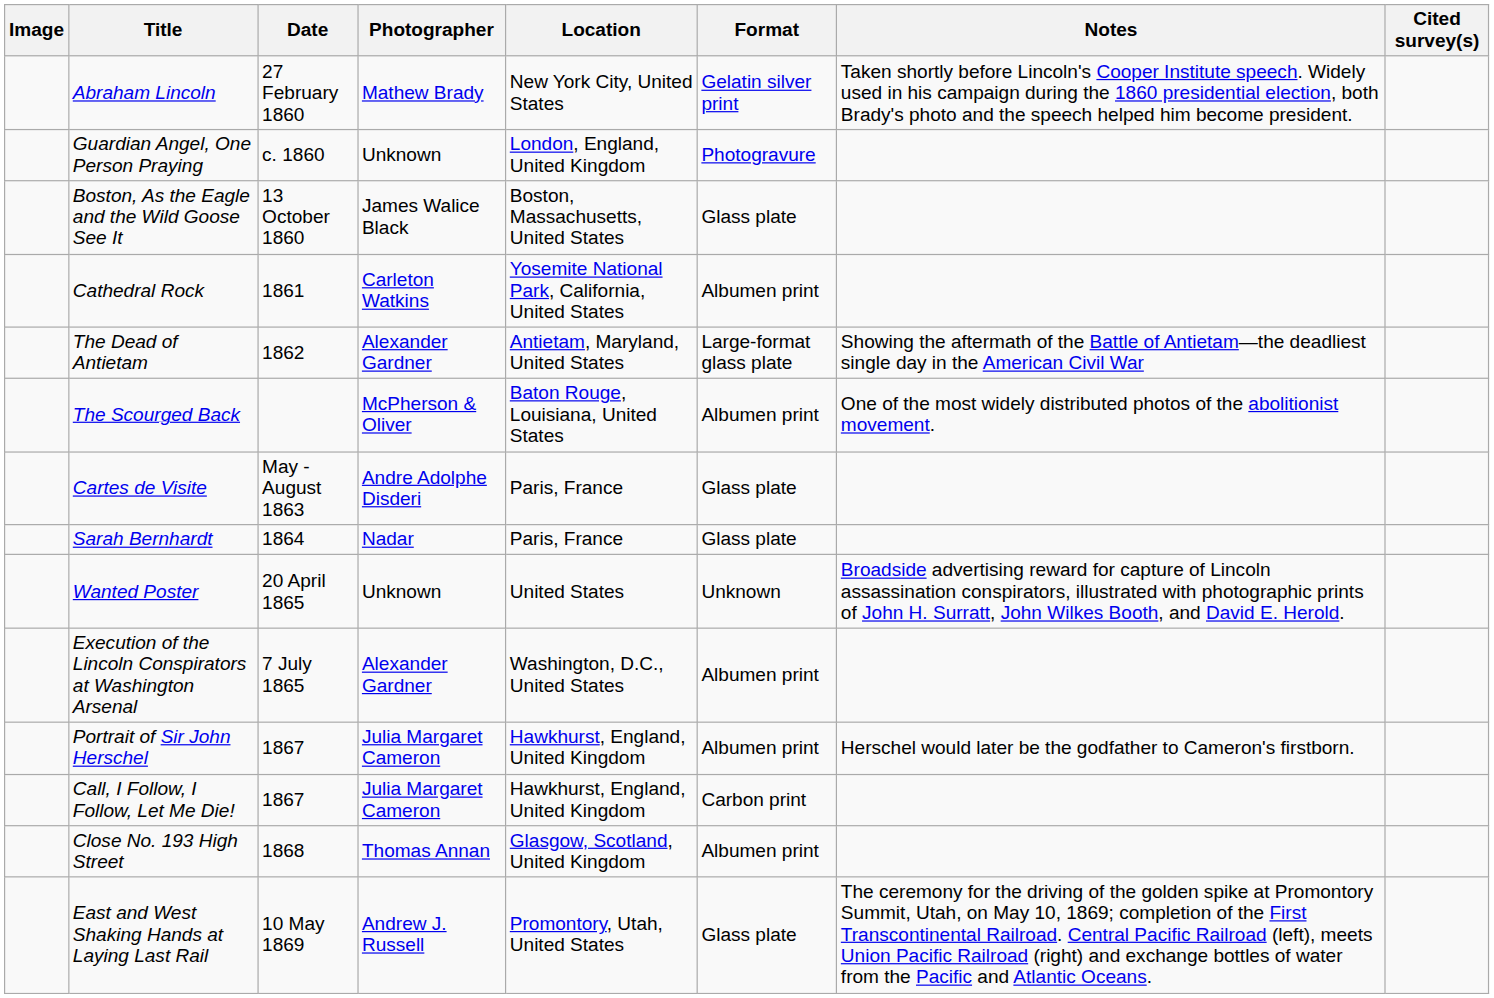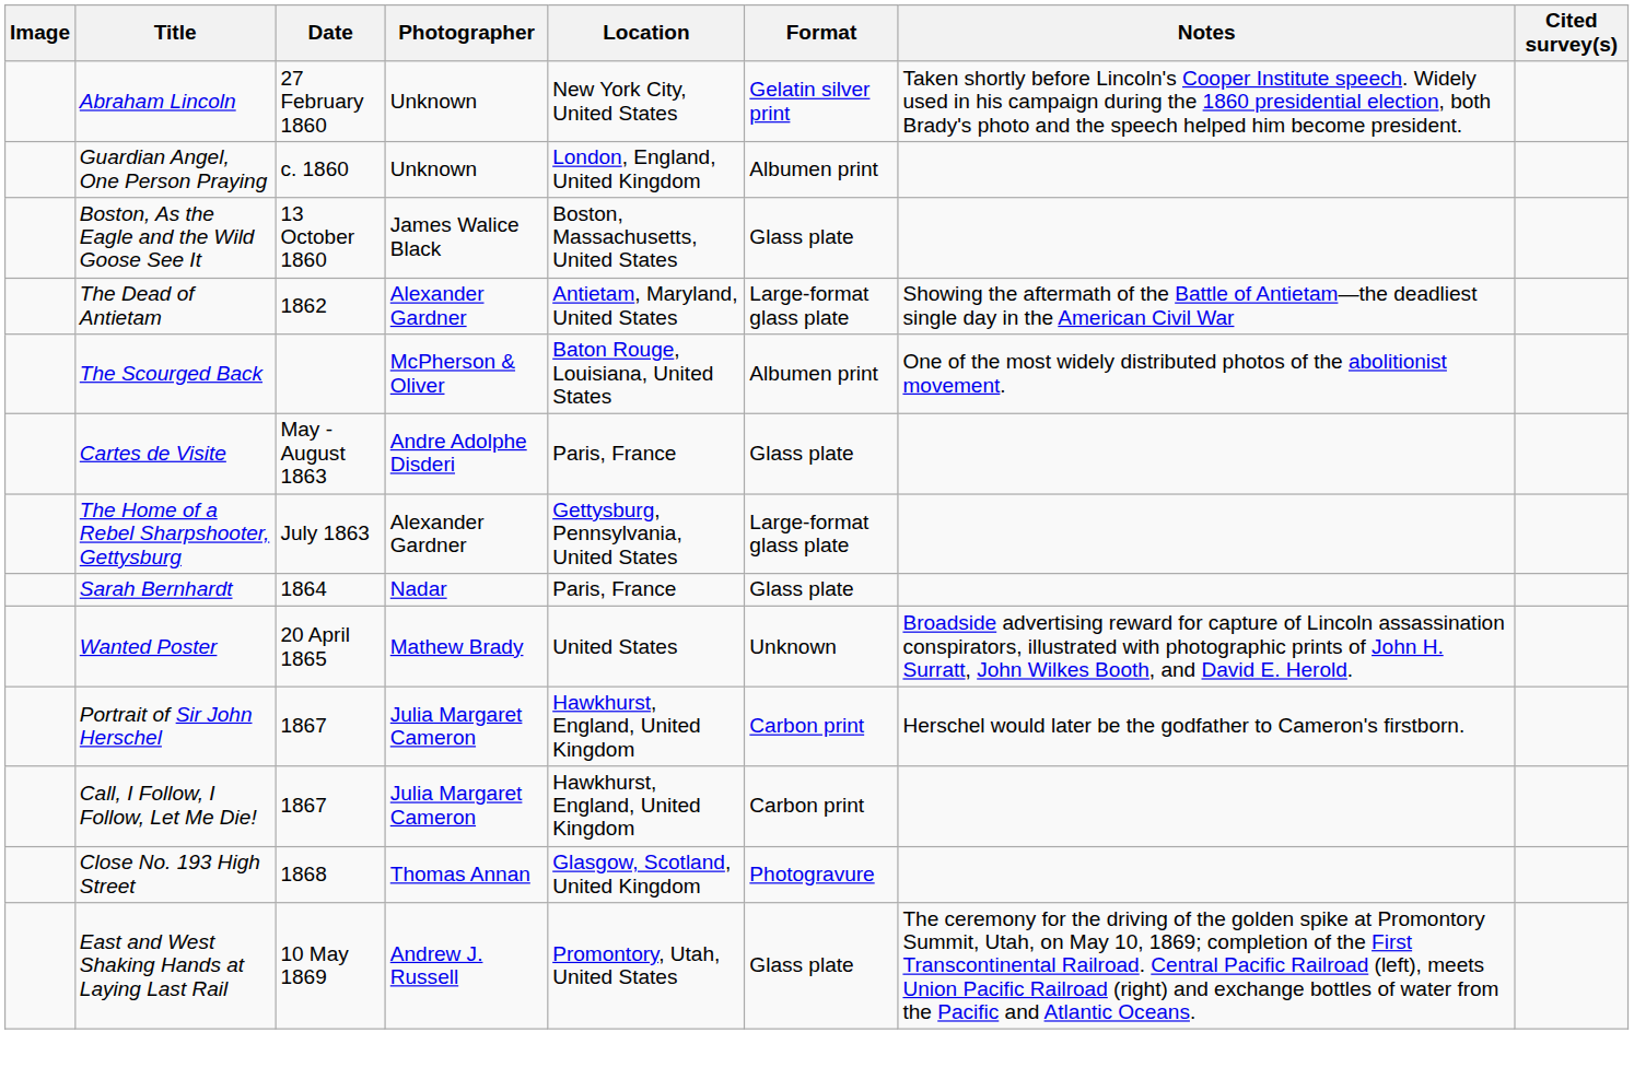Abraham Lincoln | Photographer: Mathew Brady -> Unknown
Guardian Angel, One Person Praying | Format: Photogravure -> Albumen print
- row: Cathedral Rock | 1861 | Carleton Watkins | Yosemite National Park, California, United States | Albumen print
+ row: The Home of a Rebel Sharpshooter, Gettysburg | July 1863 | Alexander Gardner | Gettysburg, Pennsylvania, United States | Large-format glass plate
Wanted Poster | Photographer: Unknown -> Mathew Brady
- row: Execution of the Lincoln Conspirators at Washington Arsenal | 7 July 1865 | Alexander Gardner | Washington, D.C., United States | Albumen print
Portrait of Sir John Herschel | Format: Albumen print -> Carbon print
Close No. 193 High Street | Format: Albumen print -> Photogravure
